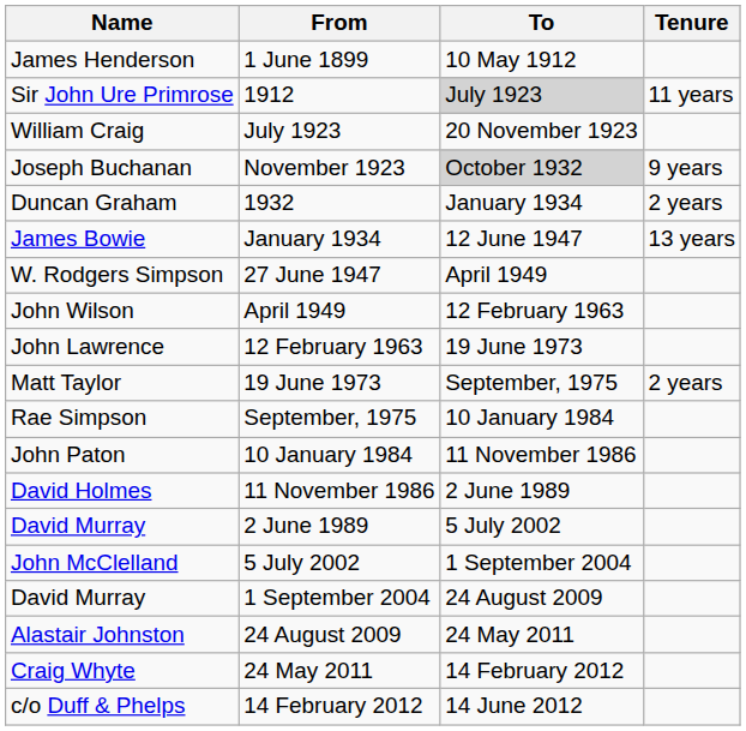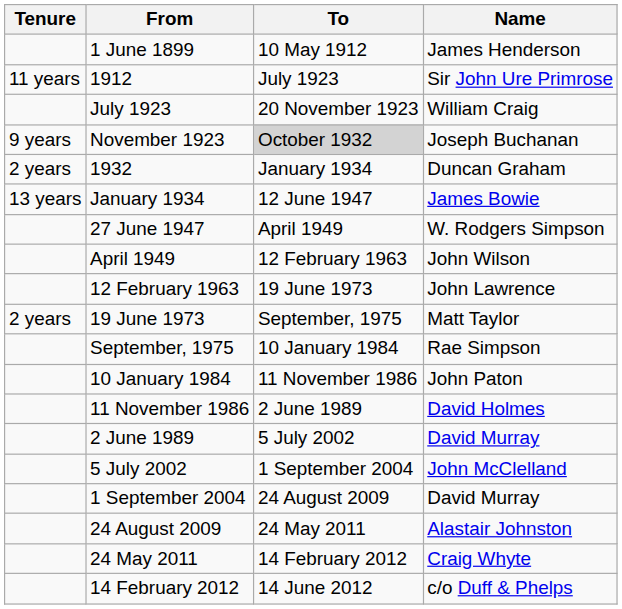columns swapped: Name <-> Tenure
1912 | To: lightgrey background -> no background
